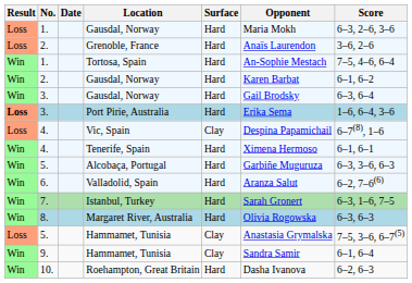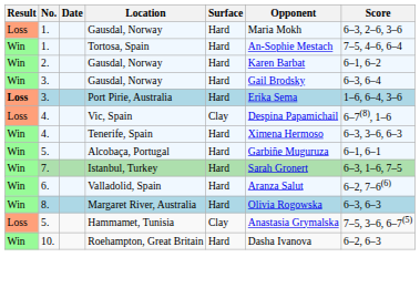- row: Loss | 2. | Grenoble, France | Hard | Anaïs Laurendon | 3–6, 2–6
Tenerife, Spain | Score: 6–1, 6–1 -> 6–3, 3–6, 6–3
Alcobaça, Portugal | Score: 6–3, 3–6, 6–3 -> 6–1, 6–1
rows swapped: Valladolid, Spain <-> Istanbul, Turkey
- row: Win | 9. | Hammamet, Tunisia | Clay | Sandra Samir | 6–1, 6–4
